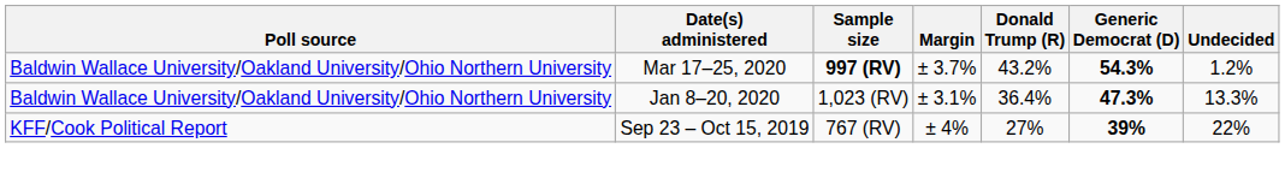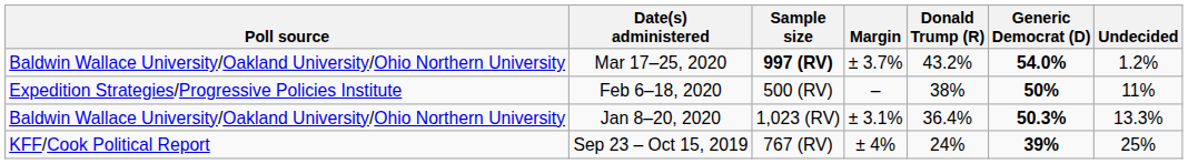Mar 17–25, 2020 | Generic Democrat (D): 54.3% -> 54.0%
+ row: Expedition Strategies/Progressive Policies Institute | Feb 6–18, 2020 | 500 (RV) | – | 38% | 50% | 11%
Jan 8–20, 2020 | Generic Democrat (D): 47.3% -> 50.3%
Sep 23 – Oct 15, 2019 | Donald Trump (R): 27% -> 24%
Sep 23 – Oct 15, 2019 | Undecided: 22% -> 25%
